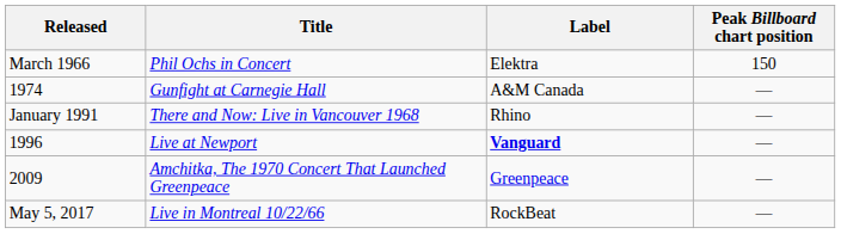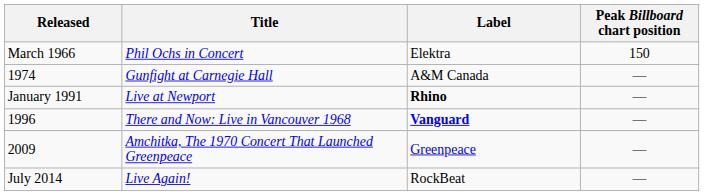January 1991 | Title: There and Now: Live in Vancouver 1968 -> Live at Newport
January 1991 | Label: normal -> bold
1996 | Title: Live at Newport -> There and Now: Live in Vancouver 1968
+ row: July 2014 | Live Again! | RockBeat | —
- row: May 5, 2017 | Live in Montreal 10/22/66 | RockBeat | —
